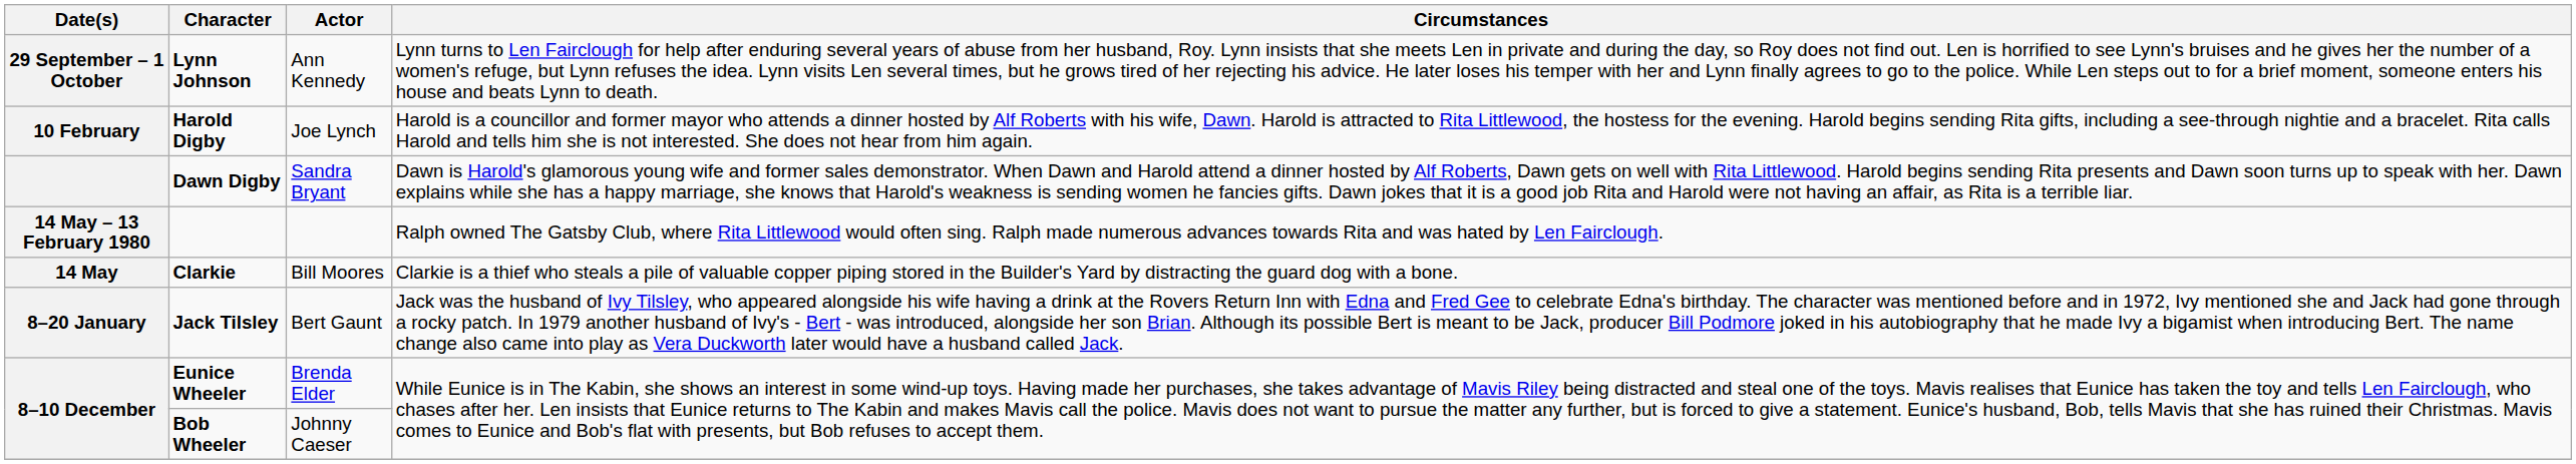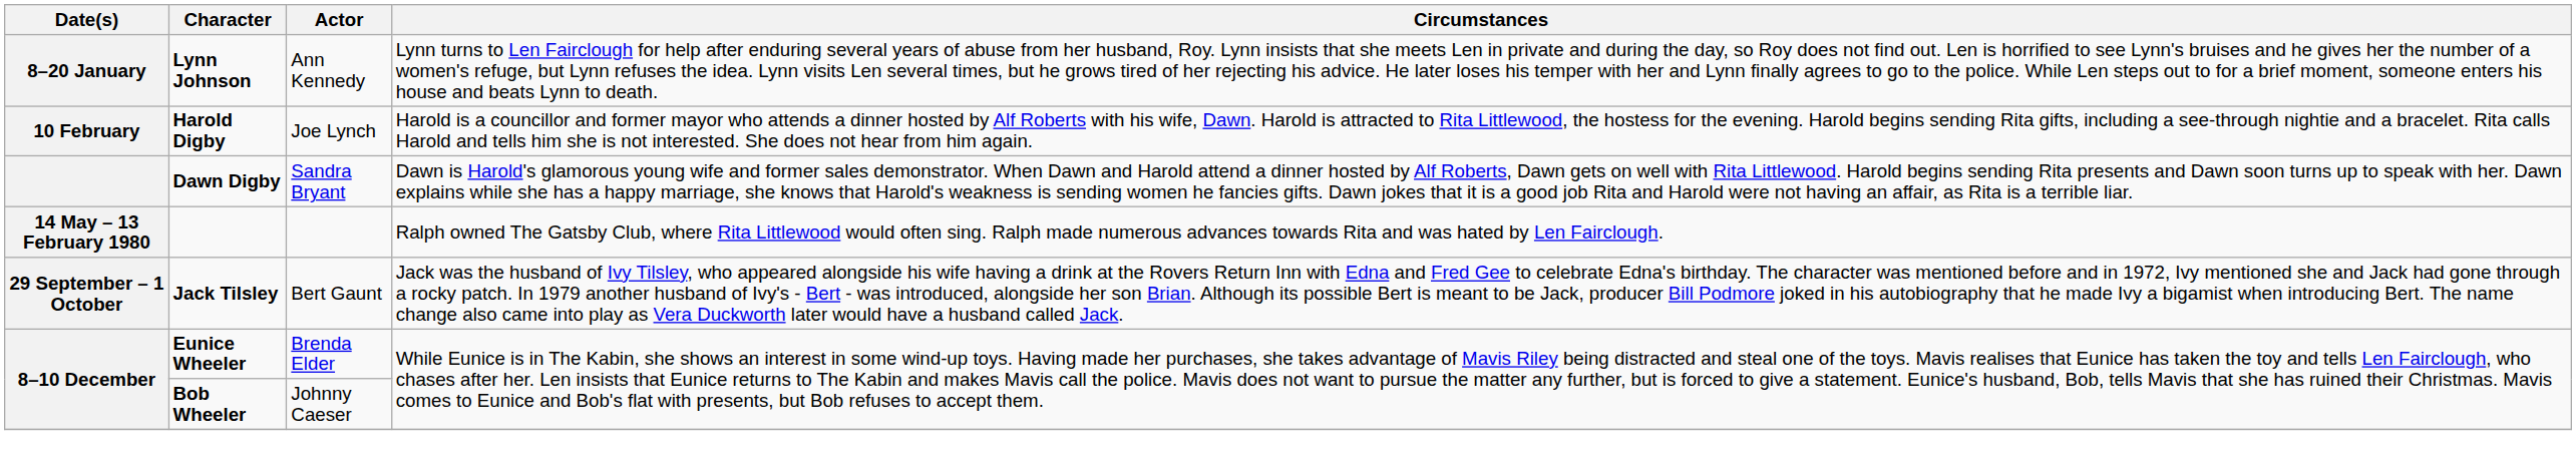Lynn Johnson | Date(s): 29 September – 1 October -> 8–20 January
- row: 14 May | Clarkie | Bill Moores | Clarkie is a thief who steals a pile of valuable copper piping stored in the Builder's Yard by distracting the guard dog with a bone.
Jack Tilsley | Date(s): 8–20 January -> 29 September – 1 October
